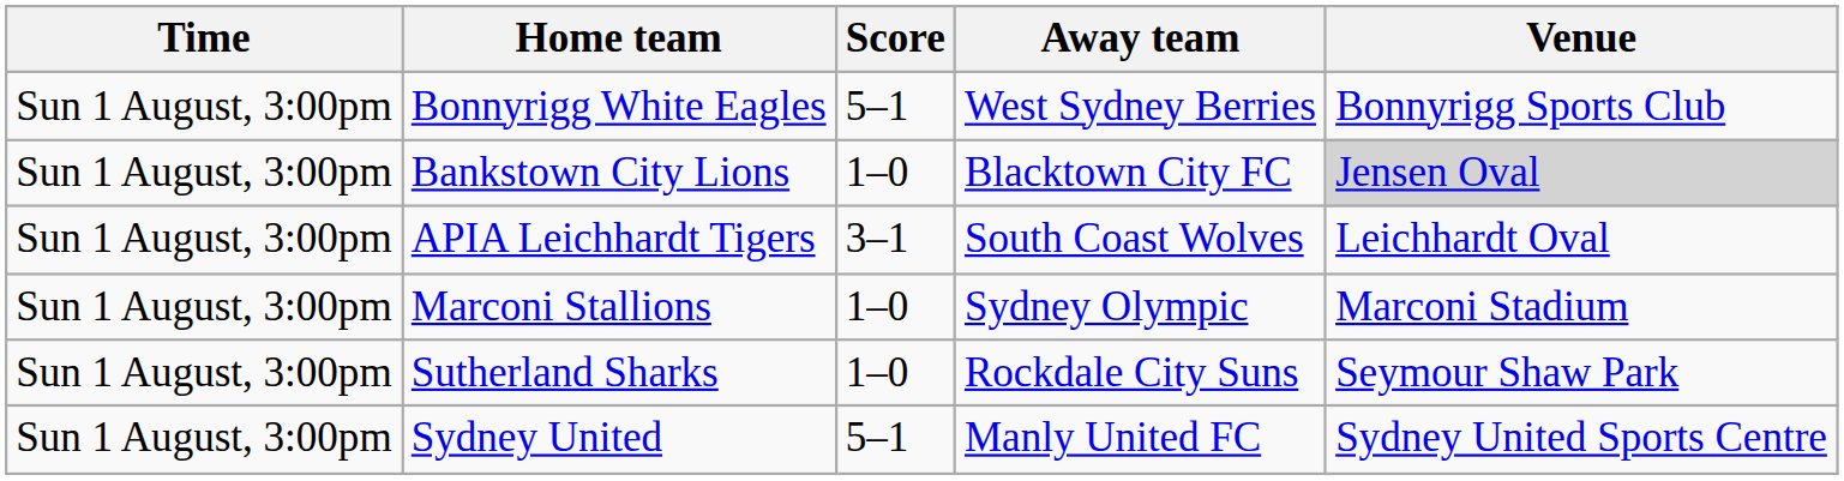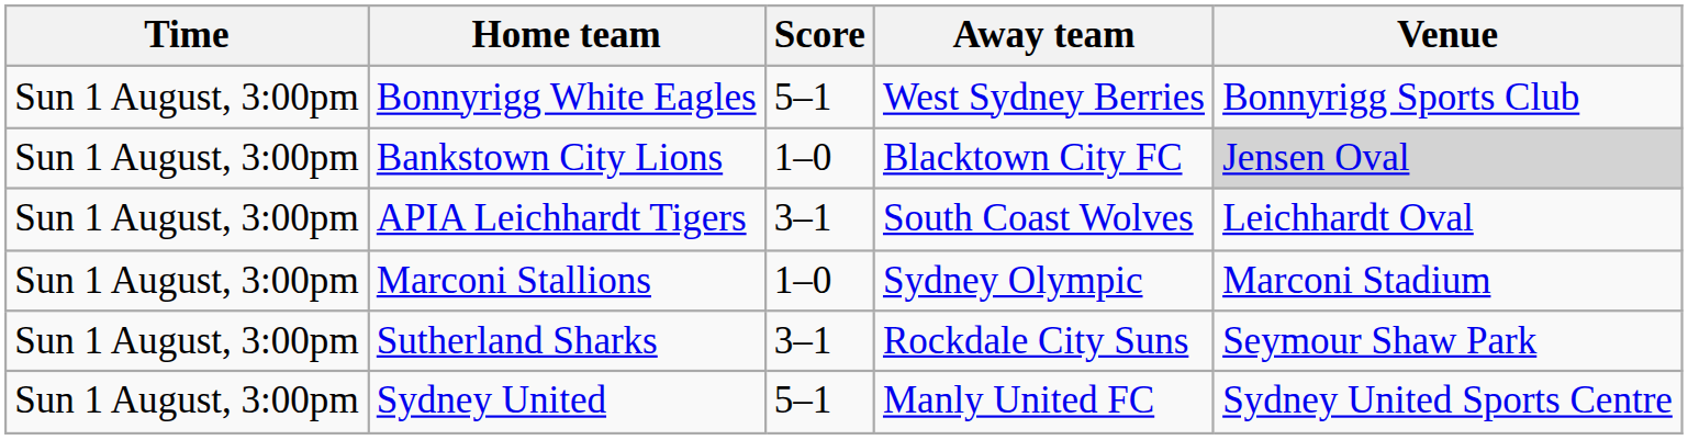Sutherland Sharks | Score: 1–0 -> 3–1
